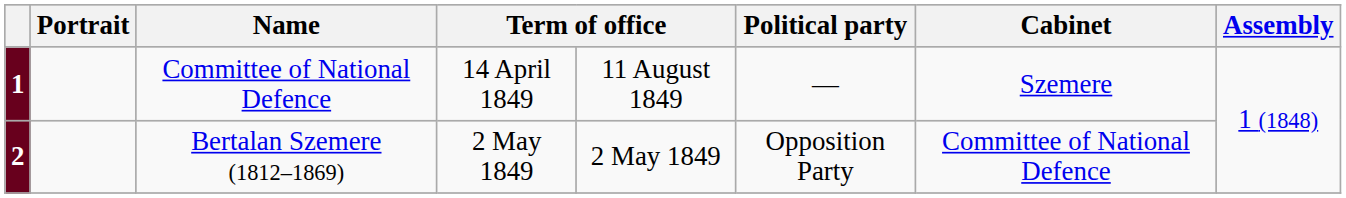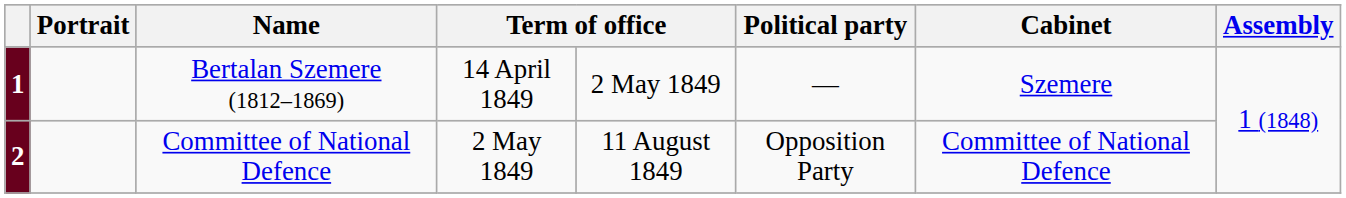1 | Name: Committee of National Defence -> Bertalan Szemere (1812–1869)
1 | column 5: 11 August 1849 -> 2 May 1849
2 | Name: Bertalan Szemere (1812–1869) -> Committee of National Defence
2 | column 5: 2 May 1849 -> 11 August 1849
